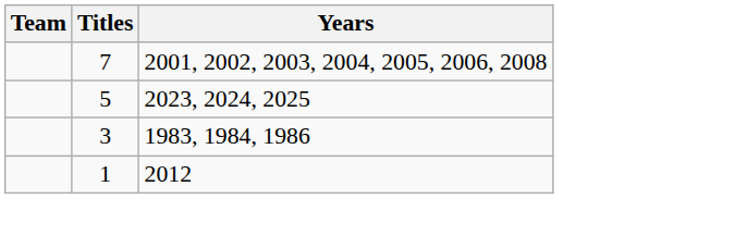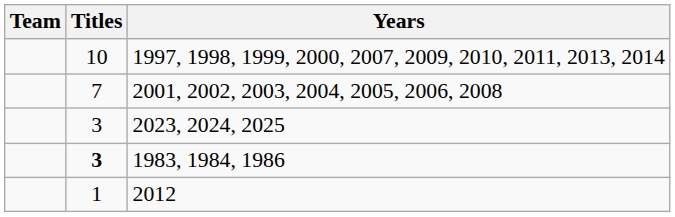+ row: 10 | 1997, 1998, 1999, 2000, 2007, 2009, 2010, 2011, 2013, 2014
2023, 2024, 2025 | Titles: 5 -> 3
1983, 1984, 1986 | Titles: normal -> bold
